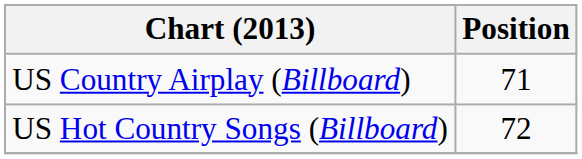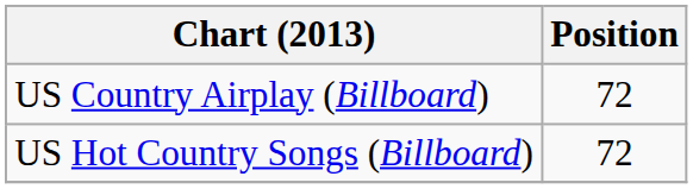US Country Airplay (Billboard) | Position: 71 -> 72
